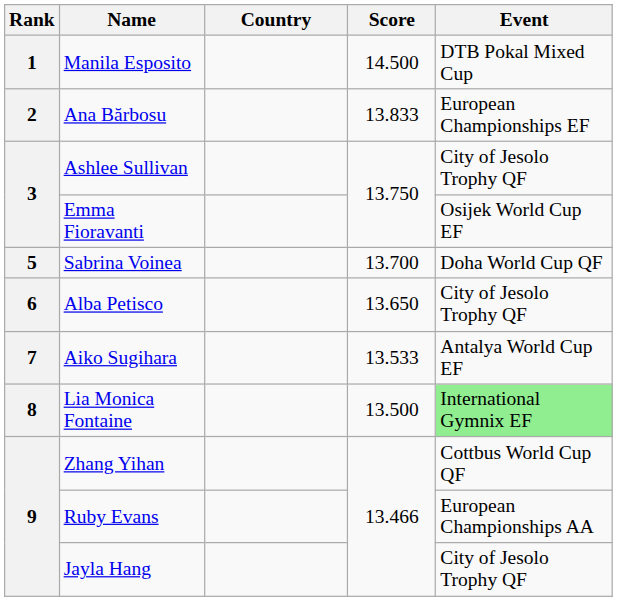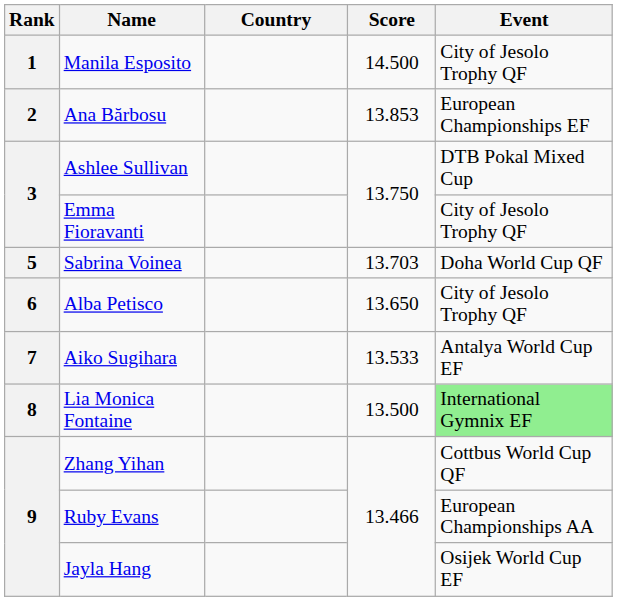Manila Esposito | Event: DTB Pokal Mixed Cup -> City of Jesolo Trophy QF
Ana Bărbosu | Score: 13.833 -> 13.853
Ashlee Sullivan | Event: City of Jesolo Trophy QF -> DTB Pokal Mixed Cup
Emma Fioravanti | Event: Osijek World Cup EF -> City of Jesolo Trophy QF
Sabrina Voinea | Score: 13.700 -> 13.703
Jayla Hang | Event: City of Jesolo Trophy QF -> Osijek World Cup EF
